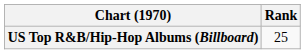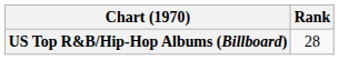US Top R&B/Hip-Hop Albums (Billboard) | Rank: 25 -> 28
